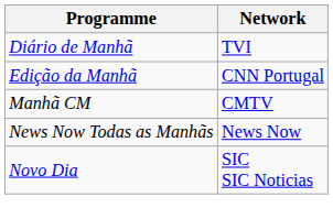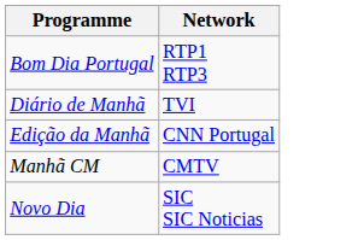+ row: Bom Dia Portugal | RTP1 RTP3
- row: News Now Todas as Manhãs | News Now
